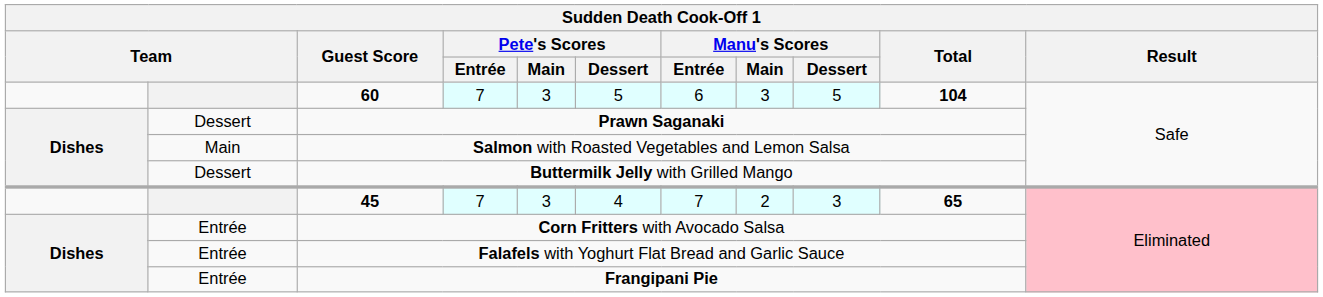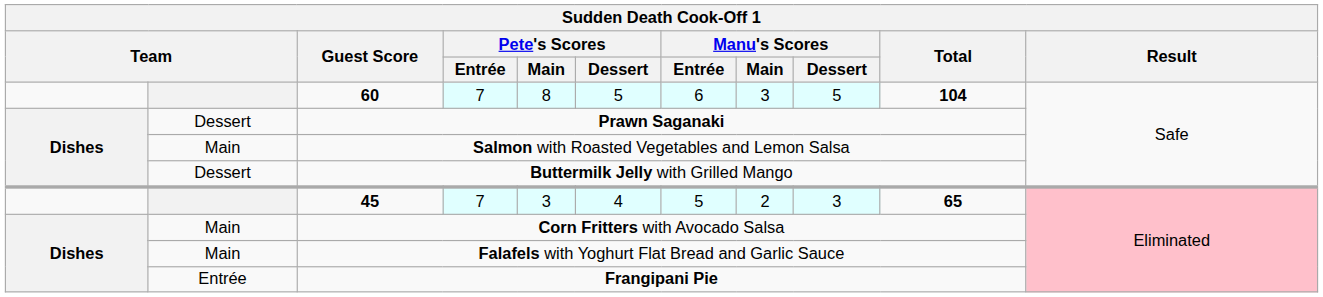60 | Pete's Scores / Main: 3 -> 8
45 | Manu's Scores / Entrée: 7 -> 5
Corn Fritters with Avocado Salsa | column 2: Entrée -> Main
Falafels with Yoghurt Flat Bread and Garlic Sauce | column 2: Entrée -> Main
